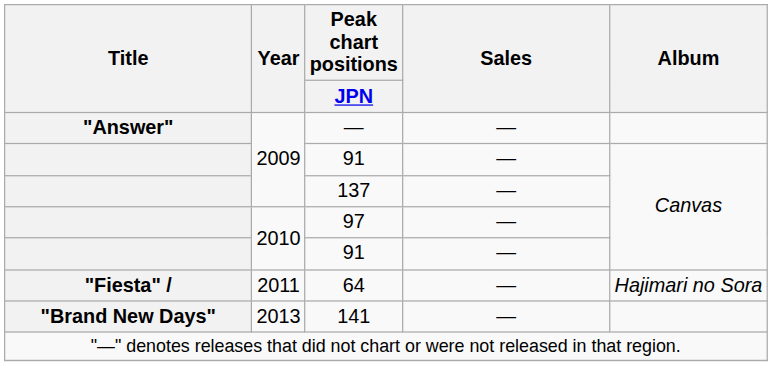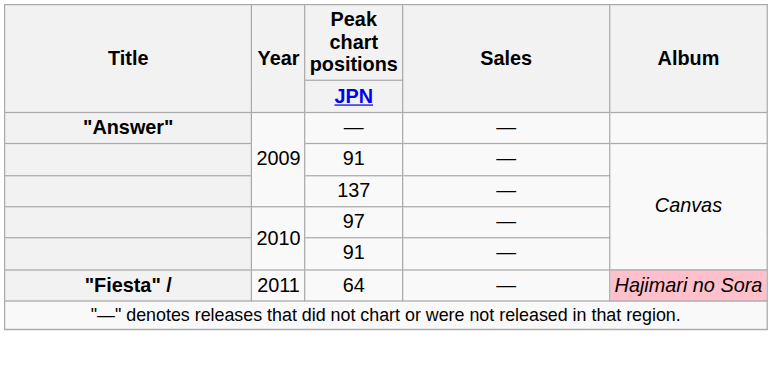64 | Album: no background -> pink background
- row: "Brand New Days" | 2013 | 141 | —
